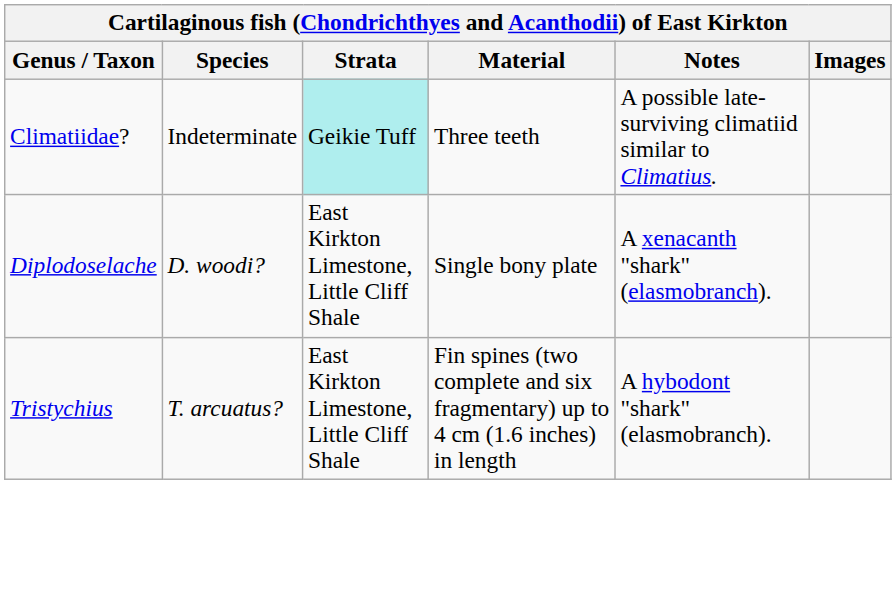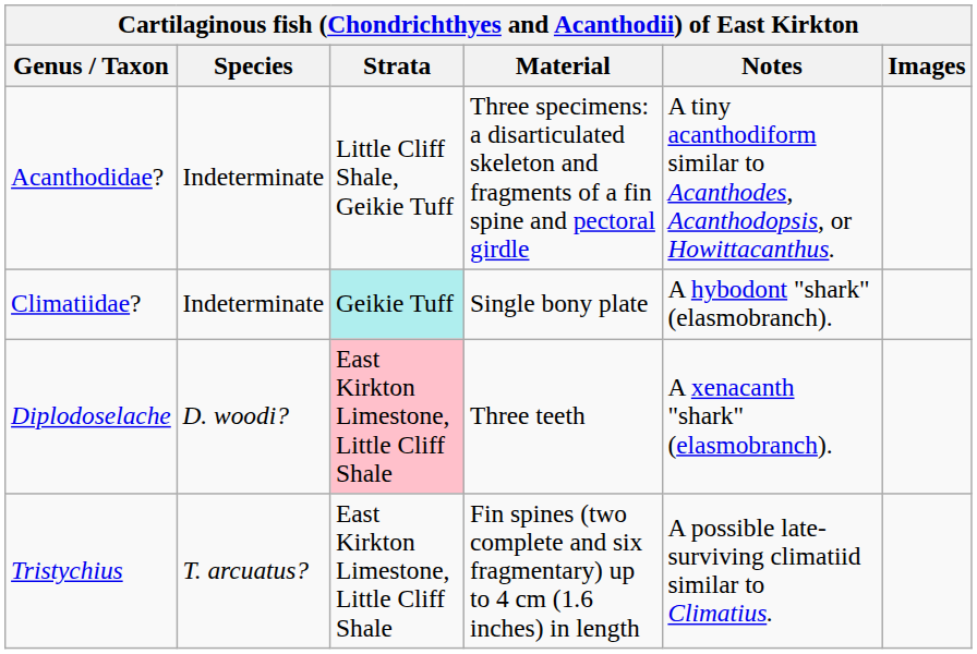+ row: Acanthodidae? | Indeterminate | Little Cliff Shale, Geikie Tuff | Three specimens: a disarticulated skeleton and fragments of a fin spine and pectoral girdle | A tiny acanthodiform similar to Acanthodes, Acanthodopsis, or Howittacanthus.
Climatiidae? | Material: Three teeth -> Single bony plate
Climatiidae? | Notes: A possible late-surviving climatiid similar to Climatius. -> A hybodont "shark" (elasmobranch).
Diplodoselache | Strata: no background -> pink background
Diplodoselache | Material: Single bony plate -> Three teeth
Tristychius | Notes: A hybodont "shark" (elasmobranch). -> A possible late-surviving climatiid similar to Climatius.
